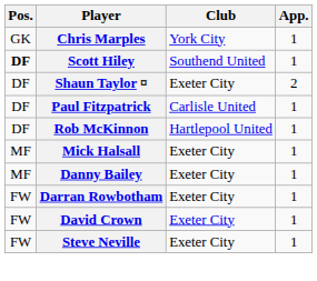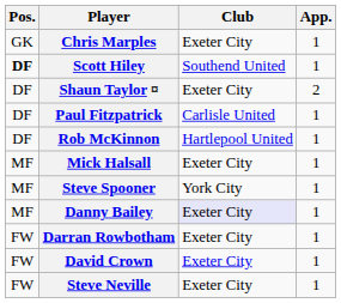Chris Marples | Club: York City -> Exeter City
+ row: MF | Steve Spooner | York City | 1
Danny Bailey | Club: no background -> lavender background
